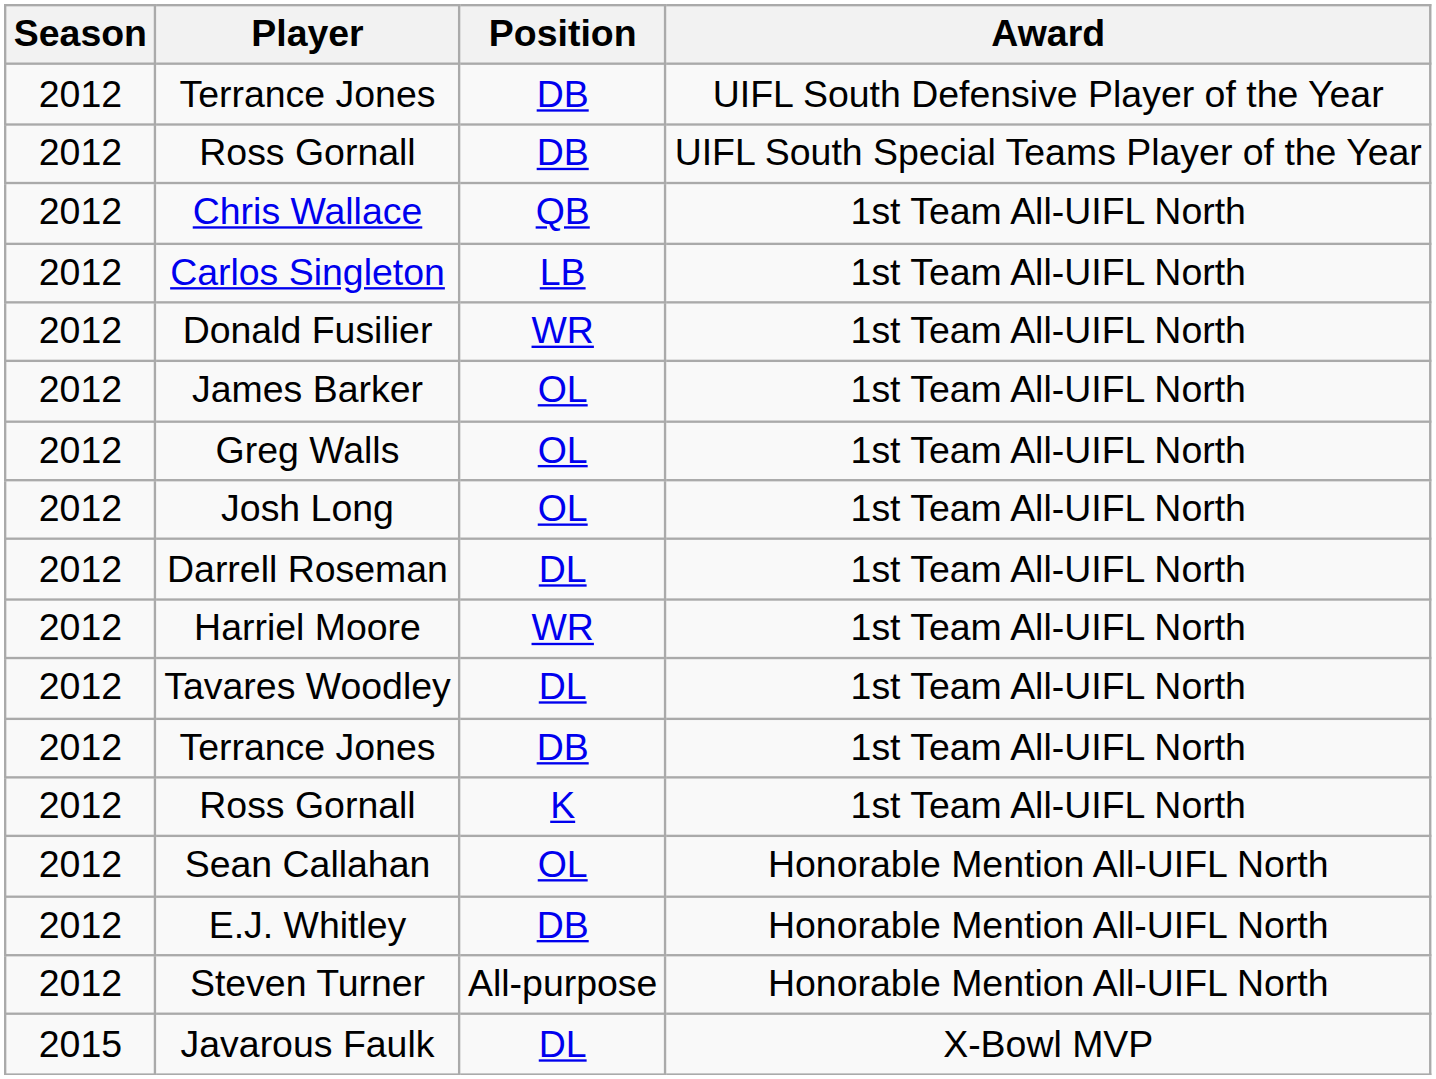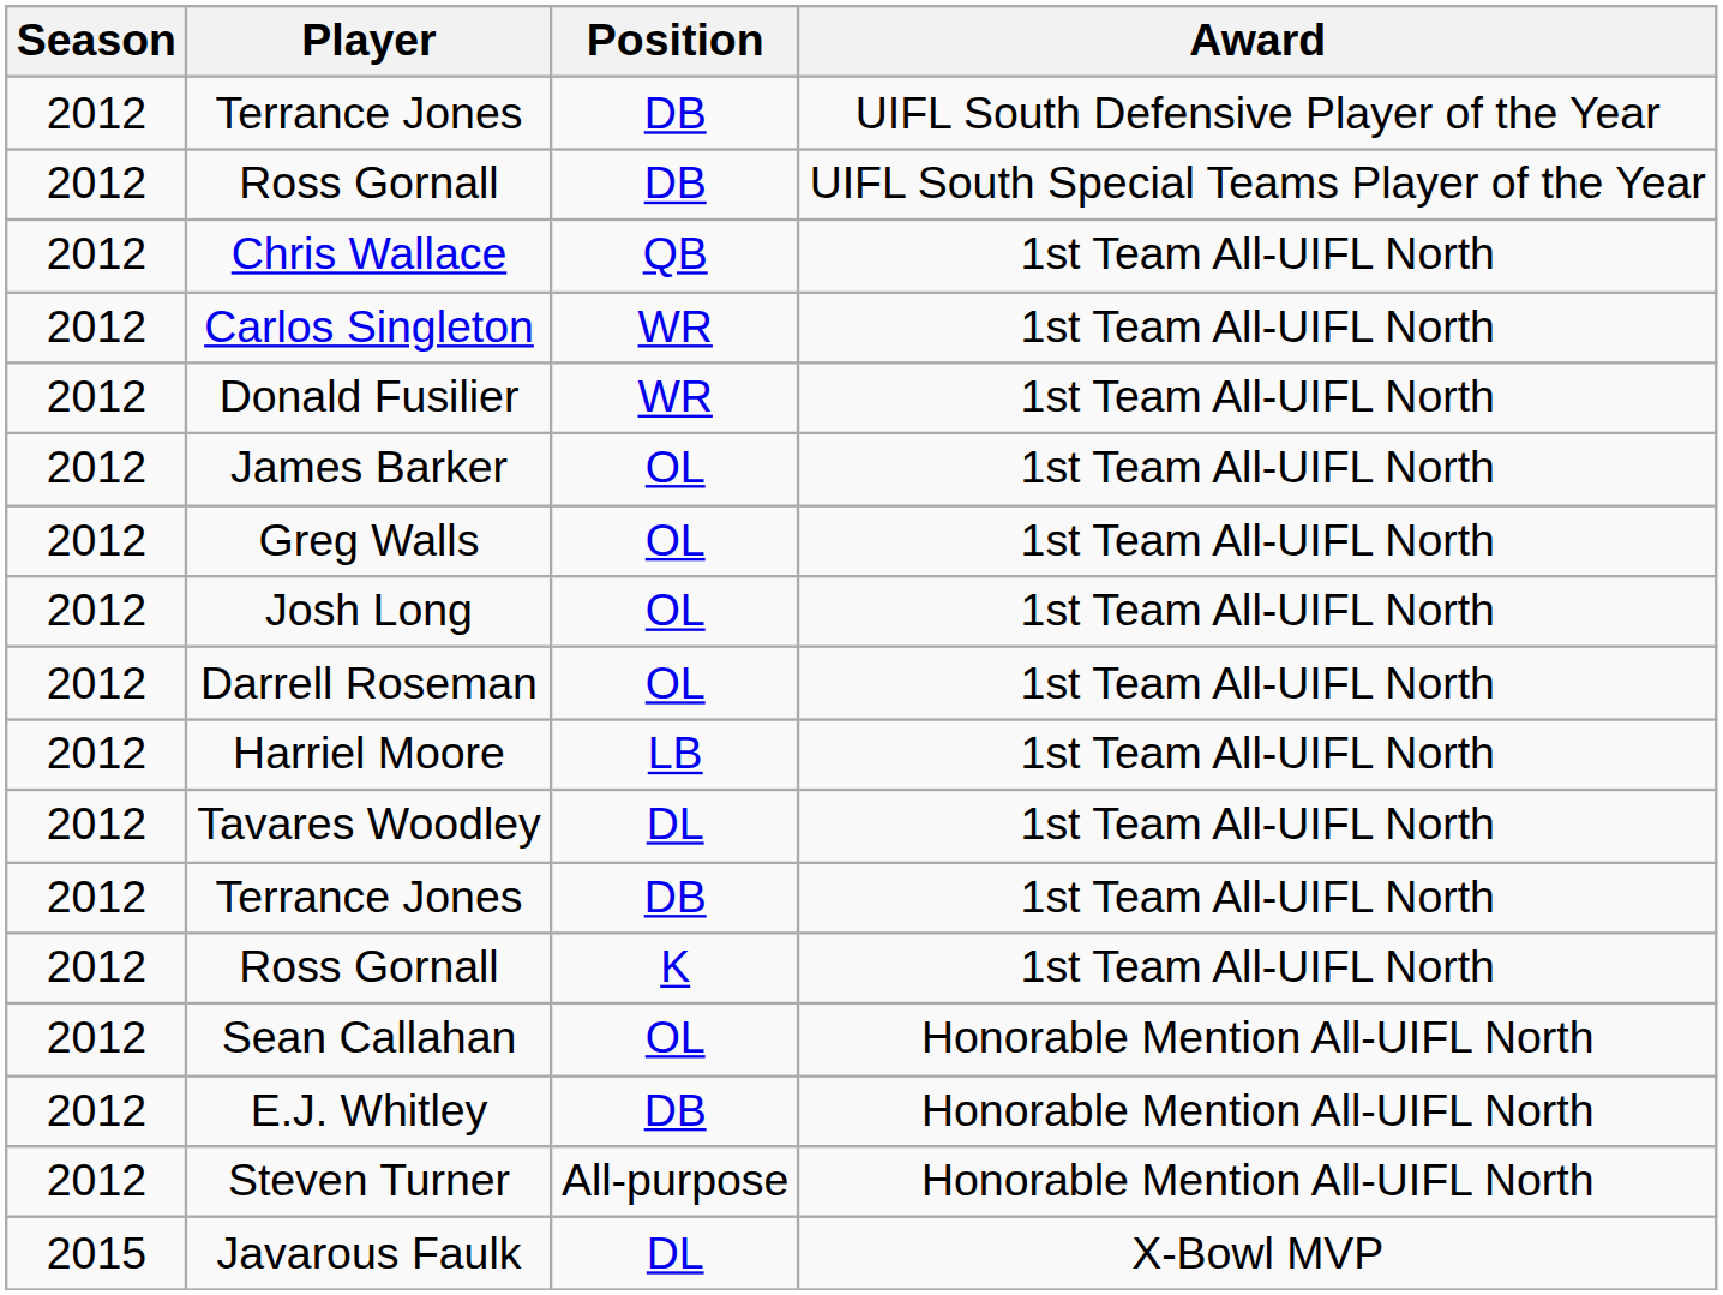Carlos Singleton | Position: LB -> WR
Darrell Roseman | Position: DL -> OL
Harriel Moore | Position: WR -> LB
